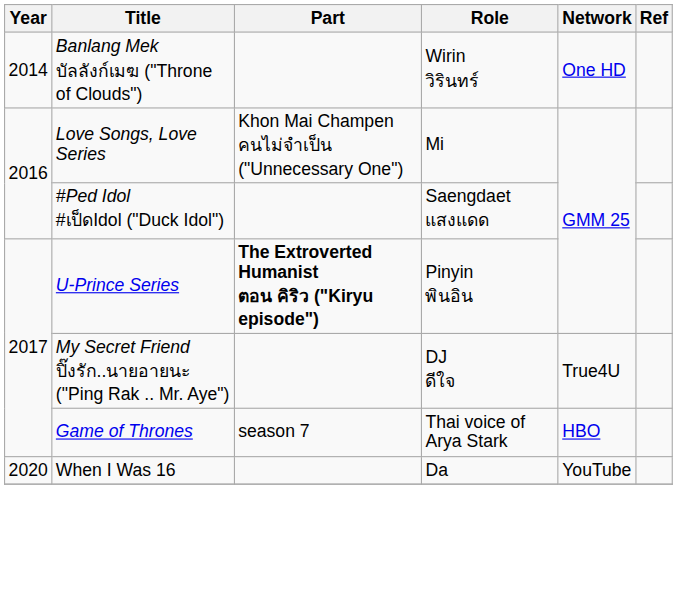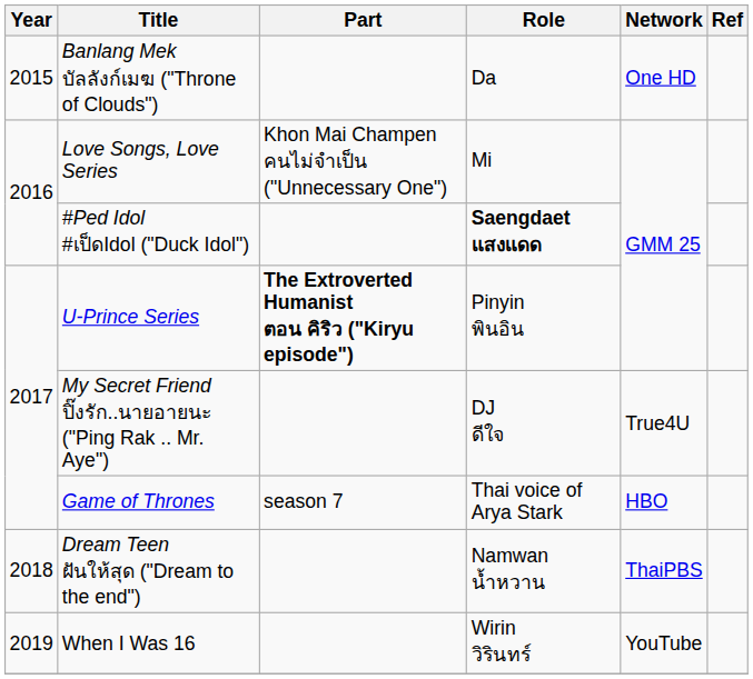Banlang Mek บัลลังก์เมฆ ("Throne of Clouds") | Year: 2014 -> 2015
Banlang Mek บัลลังก์เมฆ ("Throne of Clouds") | Role: Wirin วิรินทร์ -> Da
#Ped Idol #เป็ดIdol ("Duck Idol") | Role: normal -> bold
+ row: 2018 | Dream Teen ฝันให้สุด ("Dream to the end") | Namwan น้ำหวาน | ThaiPBS
When I Was 16 | Year: 2020 -> 2019
When I Was 16 | Role: Da -> Wirin วิรินทร์
